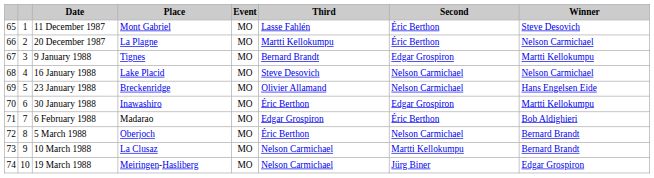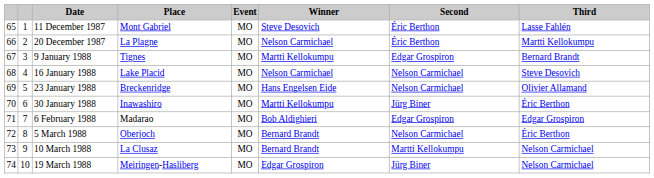columns swapped: Winner <-> Third
30 January 1988 | Second: Edgar Grospiron -> Jürg Biner
6 February 1988 | Second: Éric Berthon -> Edgar Grospiron
